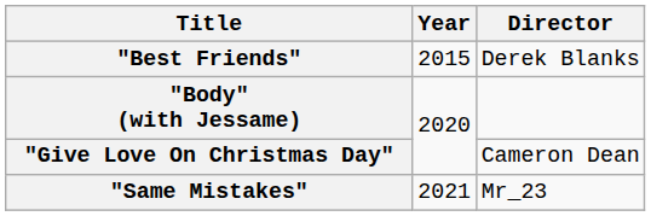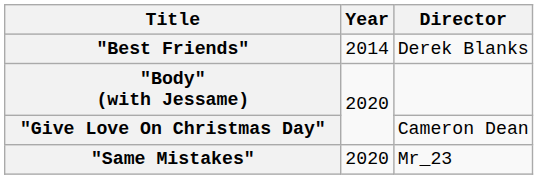"Best Friends" | Year: 2015 -> 2014
"Same Mistakes" | Year: 2021 -> 2020
